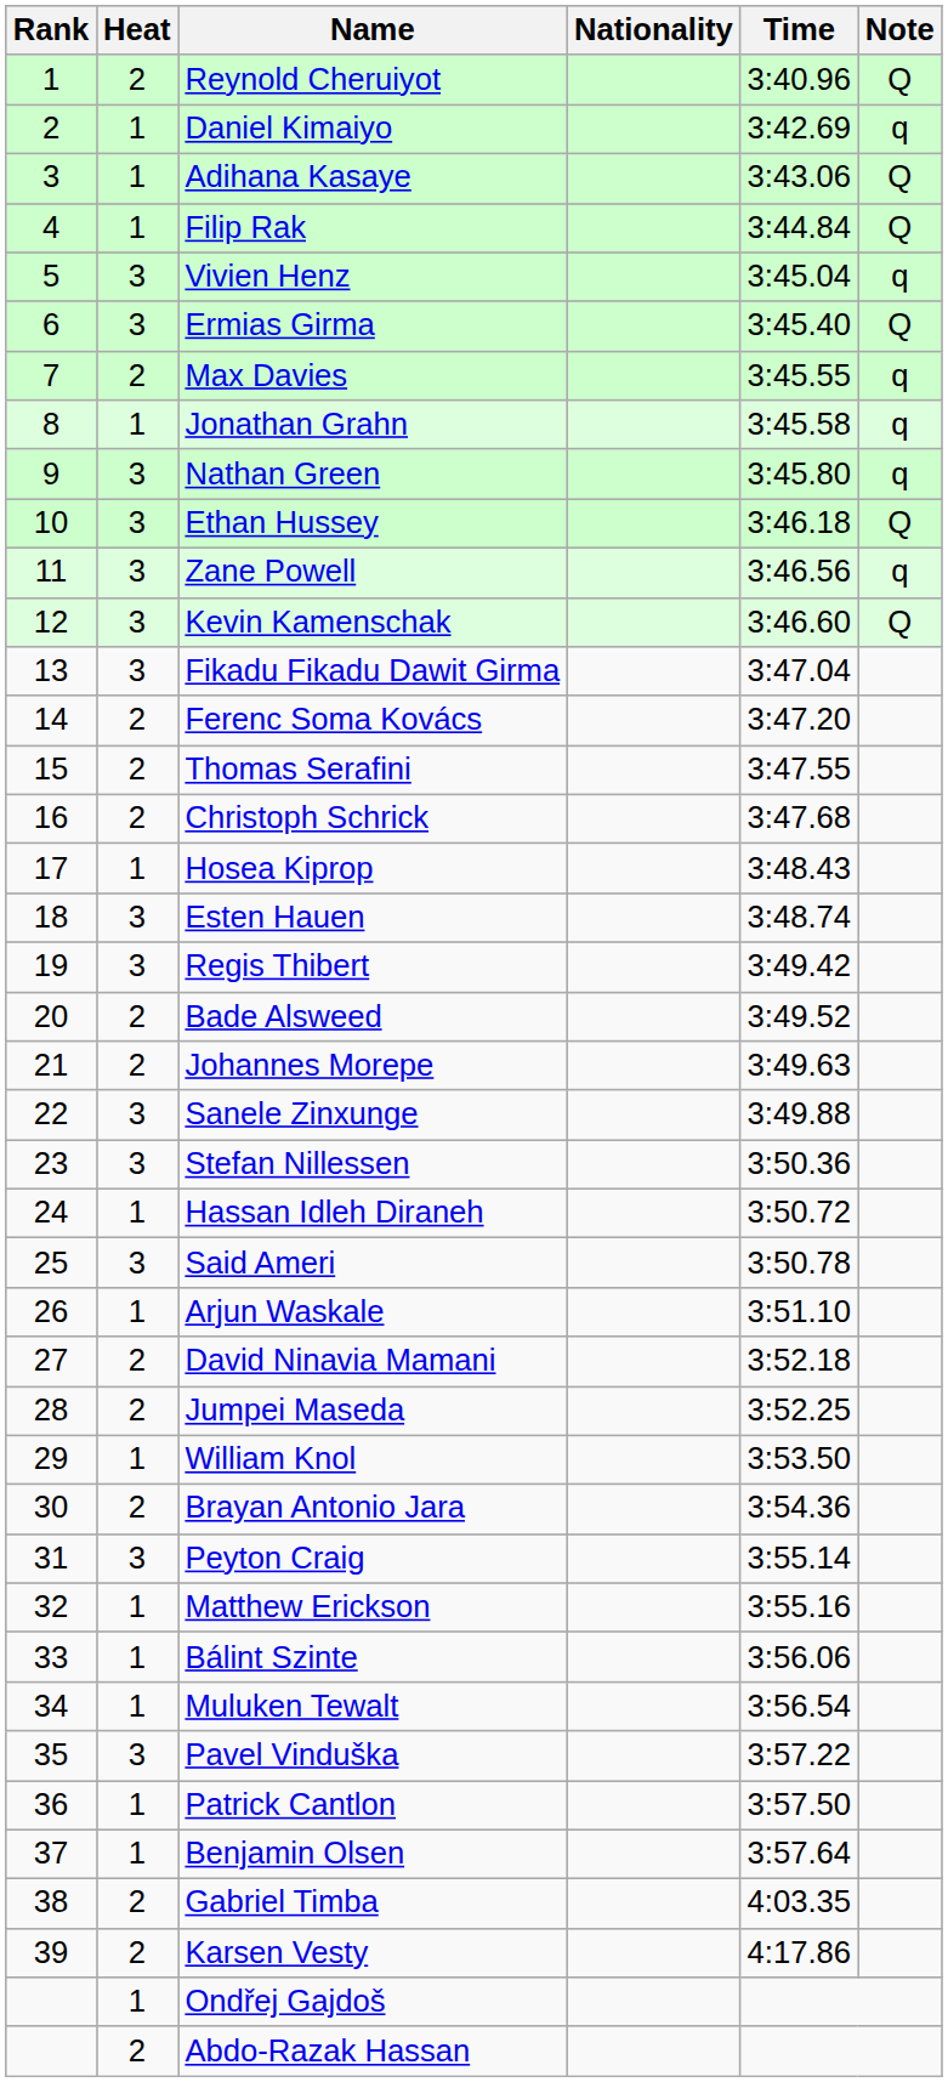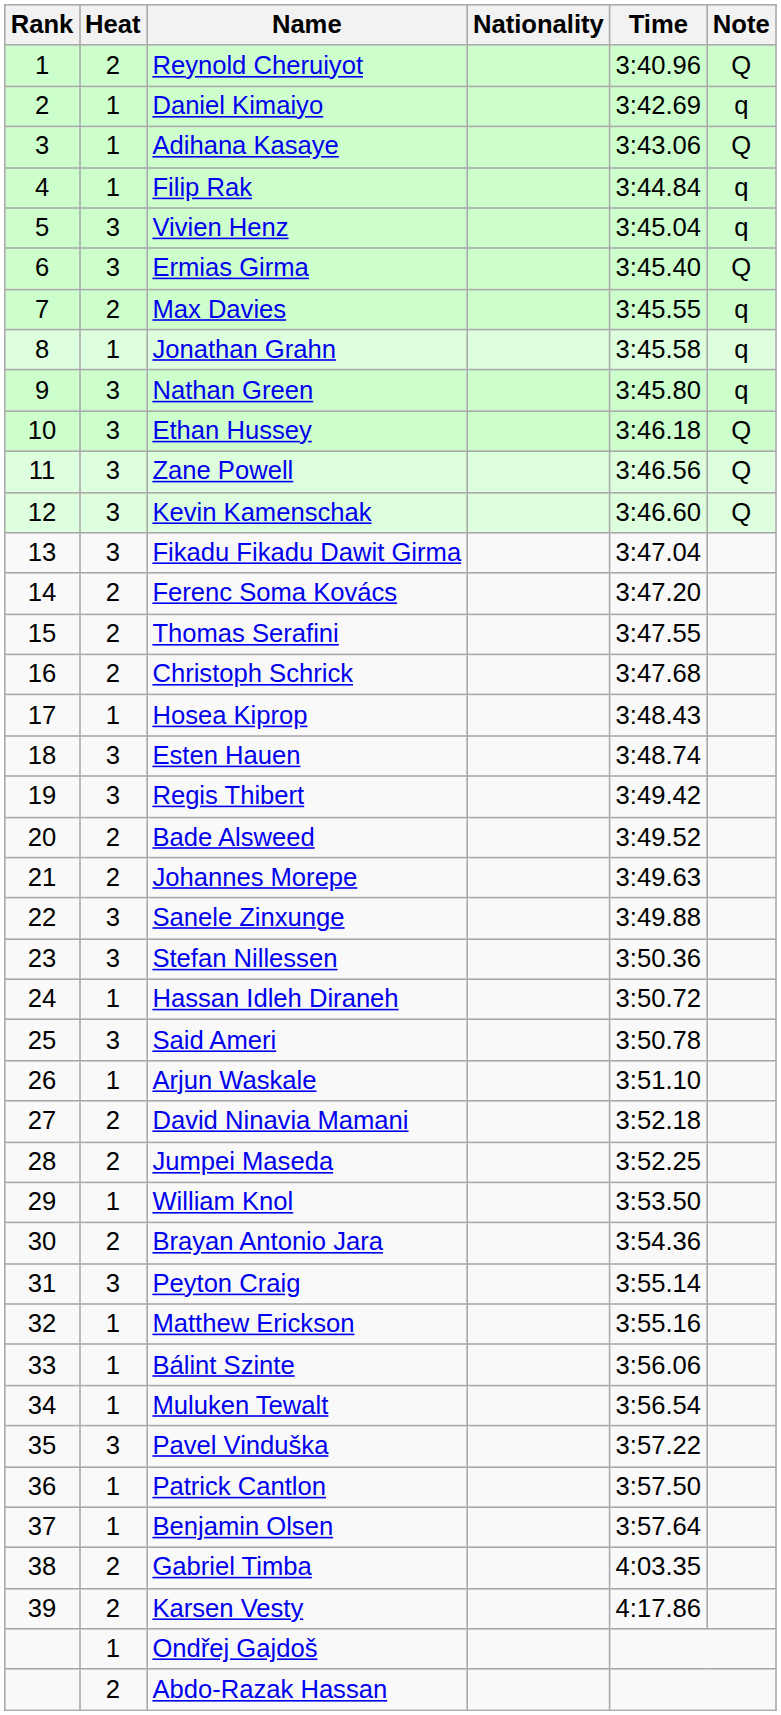Filip Rak | Note: Q -> q
Zane Powell | Note: q -> Q
